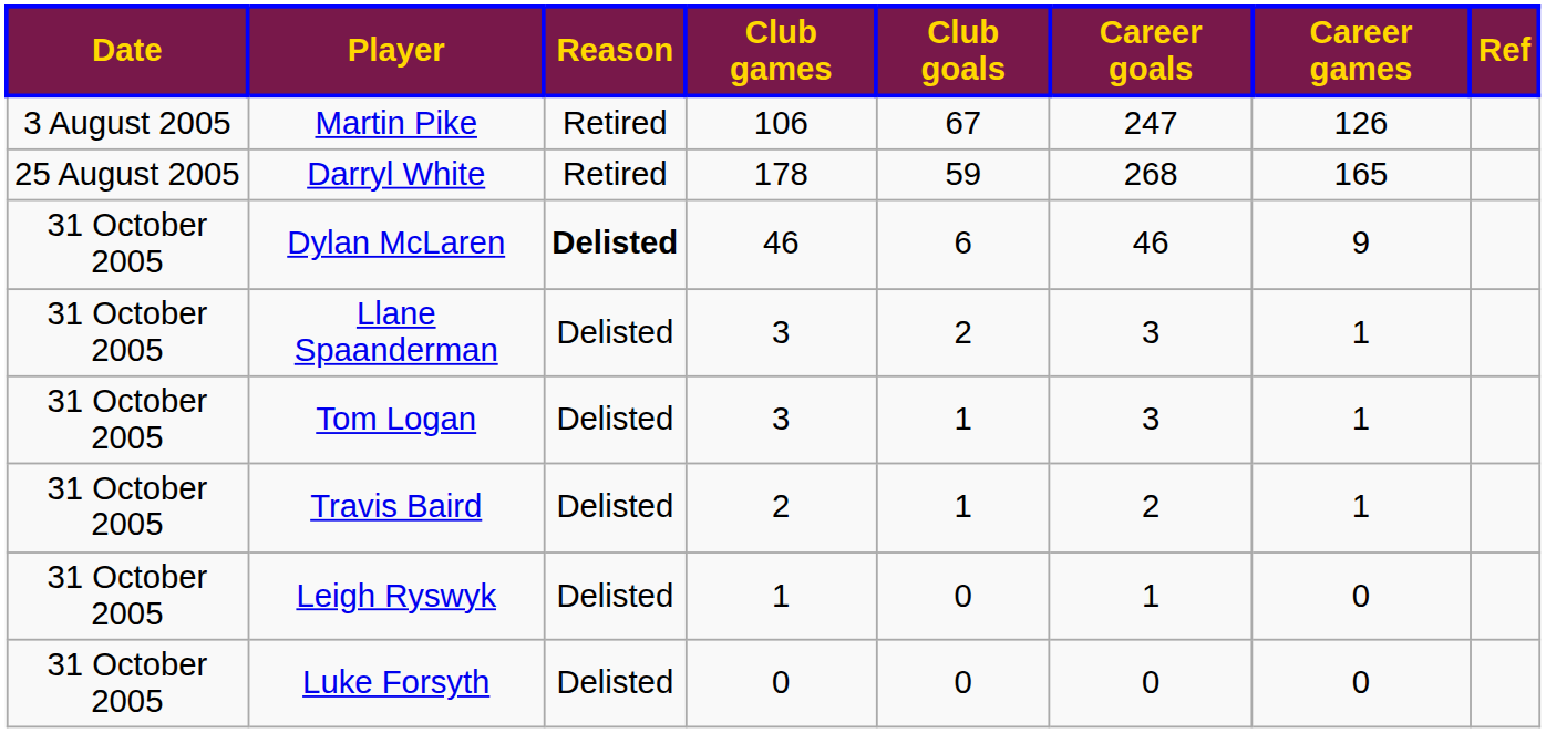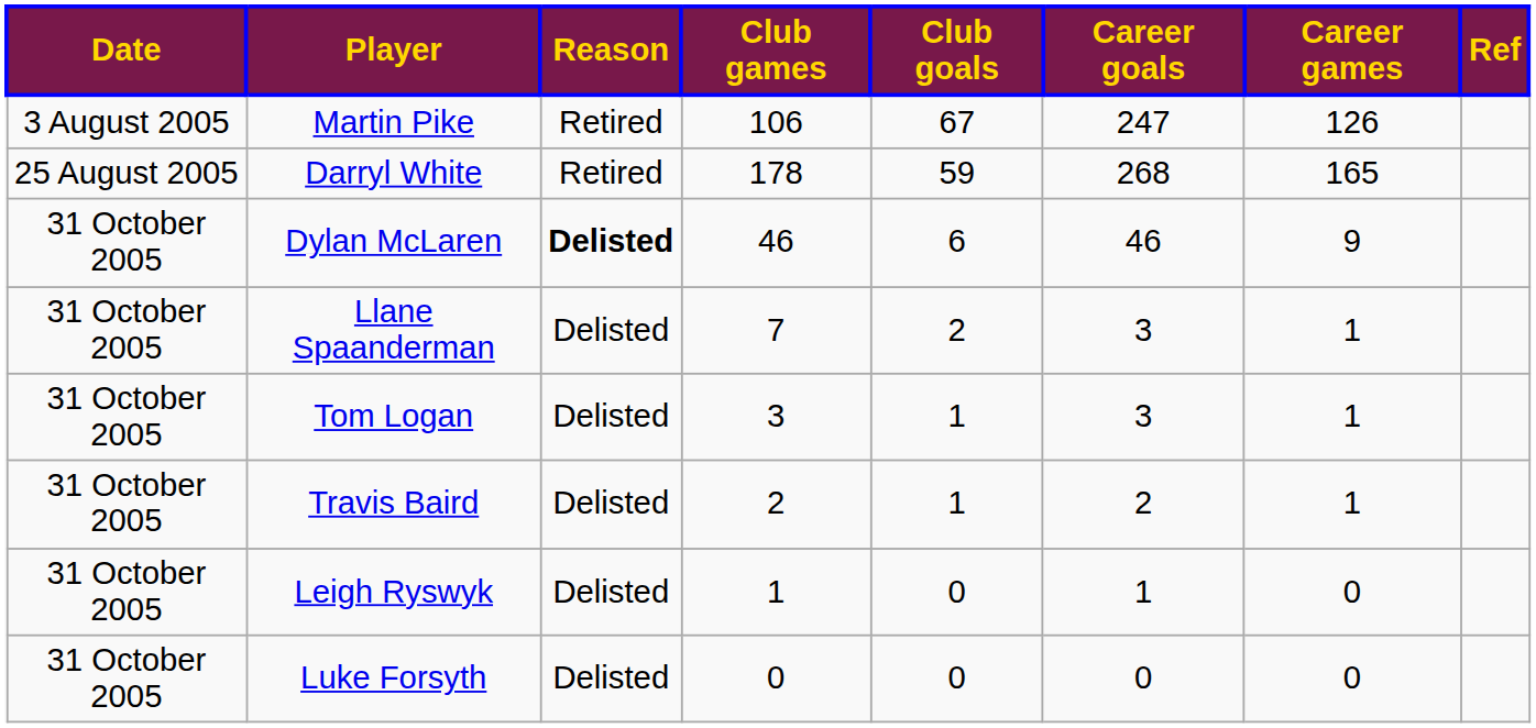Llane Spaanderman | Club games: 3 -> 7
